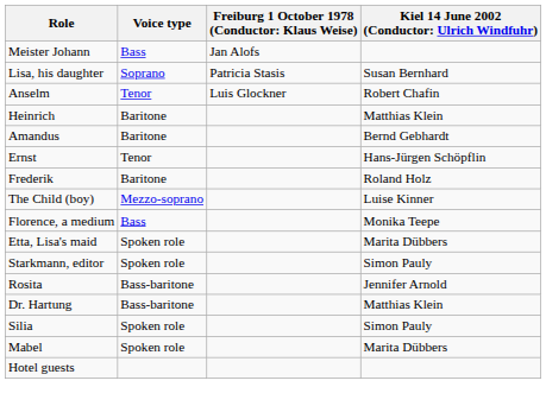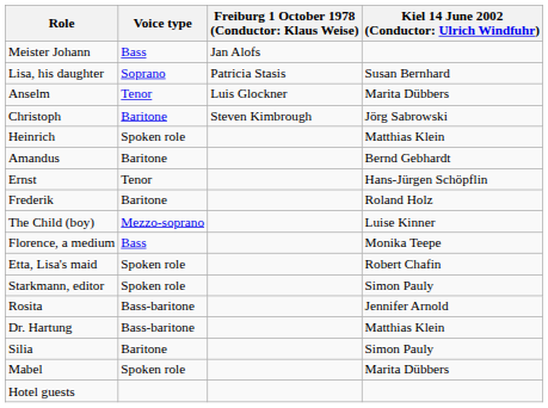Anselm | column 4: Robert Chafin -> Marita Dübbers
+ row: Christoph | Baritone | Steven Kimbrough | Jörg Sabrowski
Heinrich | Voice type: Baritone -> Spoken role
Etta, Lisa's maid | column 4: Marita Dübbers -> Robert Chafin
Silia | Voice type: Spoken role -> Baritone
